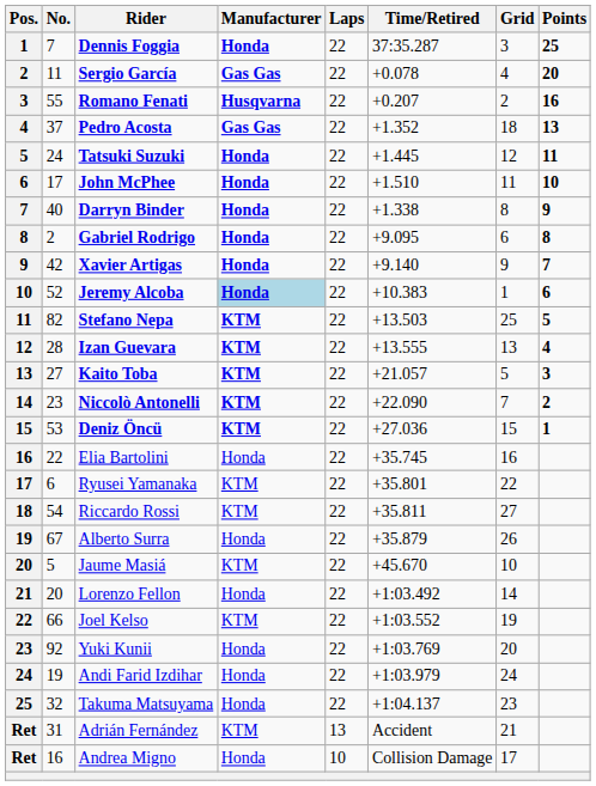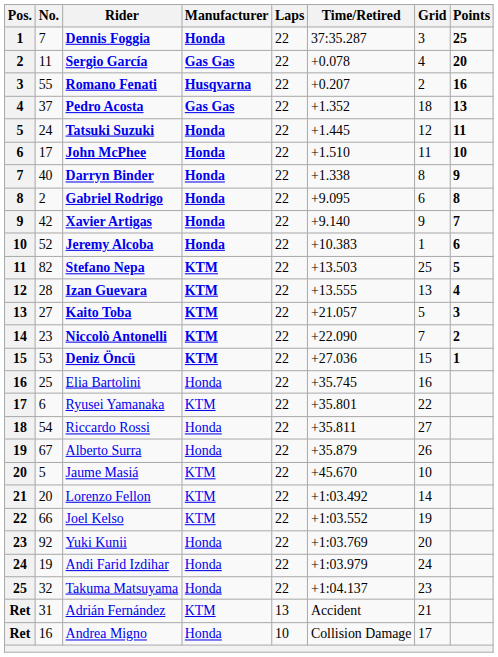Jeremy Alcoba | Manufacturer: lightblue background -> no background
Elia Bartolini | No.: 22 -> 25
Riccardo Rossi | Manufacturer: KTM -> Honda
Lorenzo Fellon | Manufacturer: Honda -> KTM
